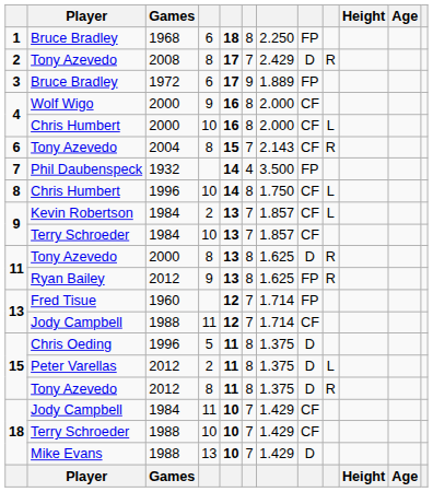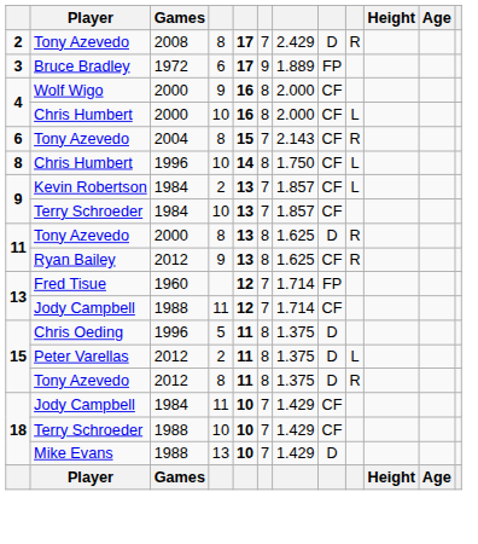- row: 1 | Bruce Bradley | 1968 | 6 | 18 | 8 | 2.250 | FP
- row: 7 | Phil Daubenspeck | 1932 | 14 | 4 | 3.500 | FP
Ryan Bailey | column 8: FP -> CF
